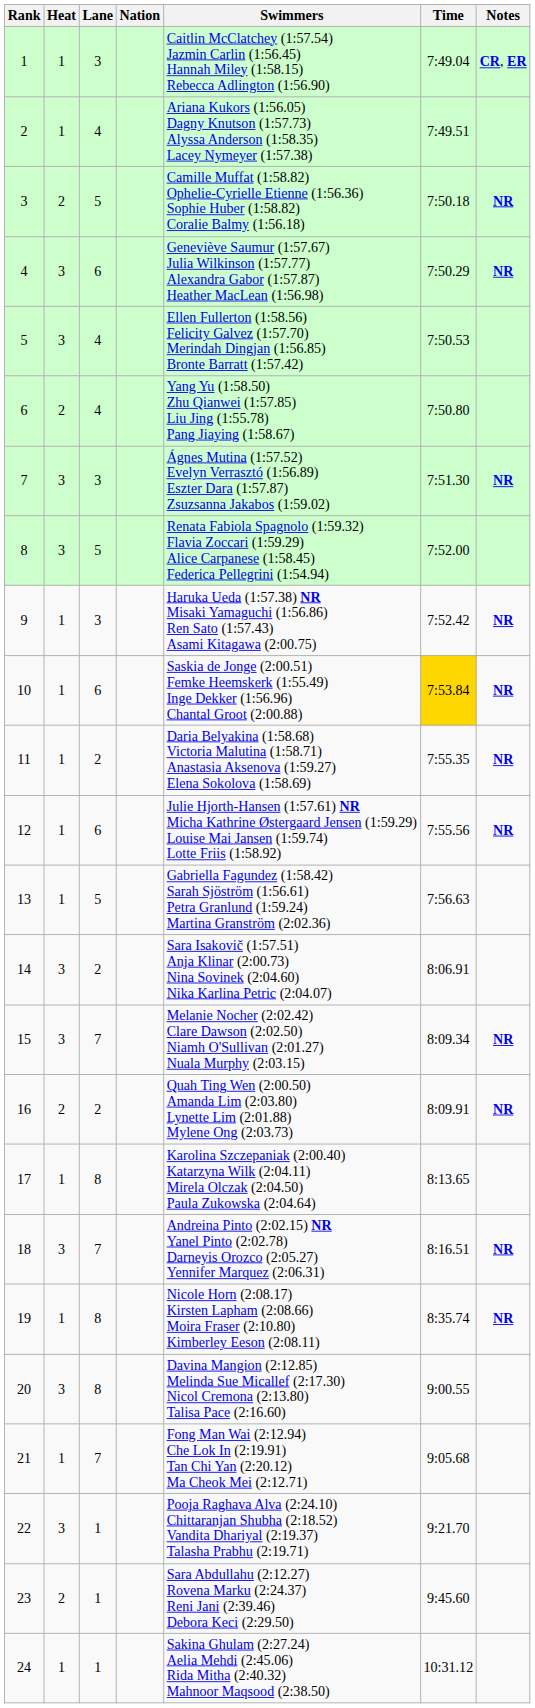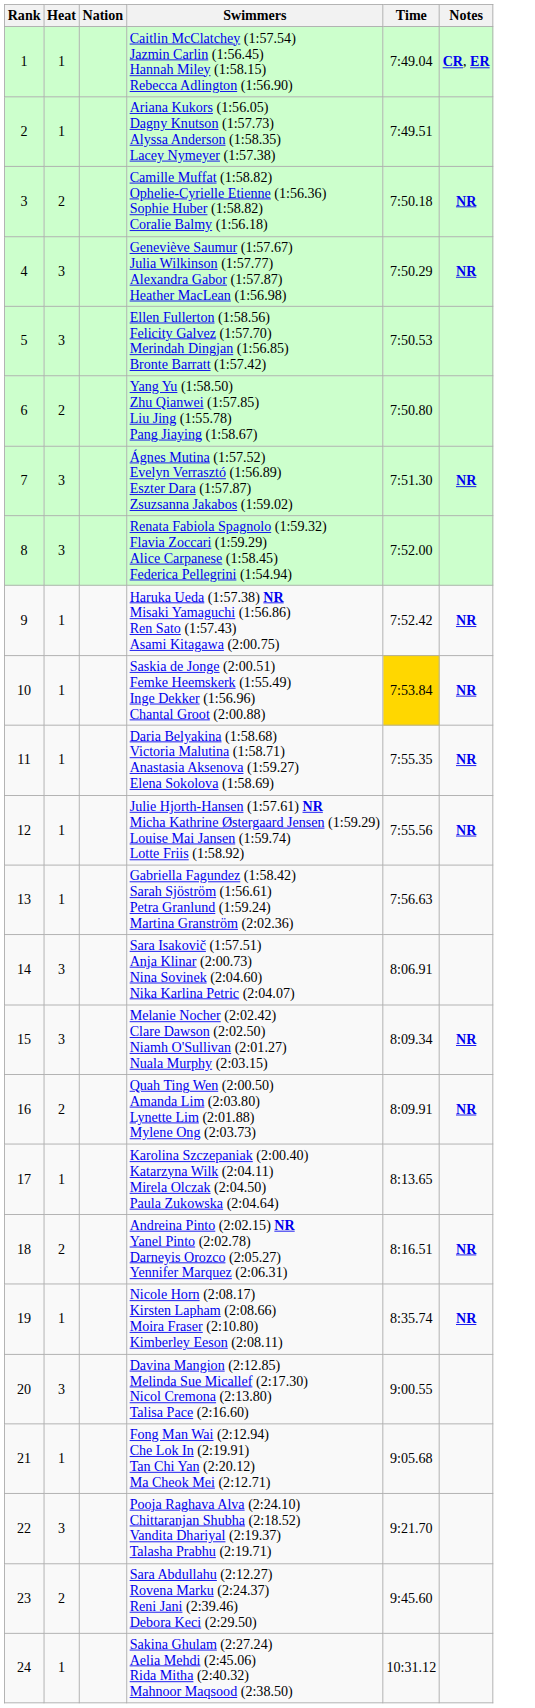- column: Lane | 3 | 4 | 5 | 6 | 4 | 4 | 3 | 5 | 3 | 6 | 2 | 6 | 5 | 2 | 7 | 2 | 8 | 7 | 8 | 8 | 7 | 1 | 1 | 1
18 | Heat: 3 -> 2
